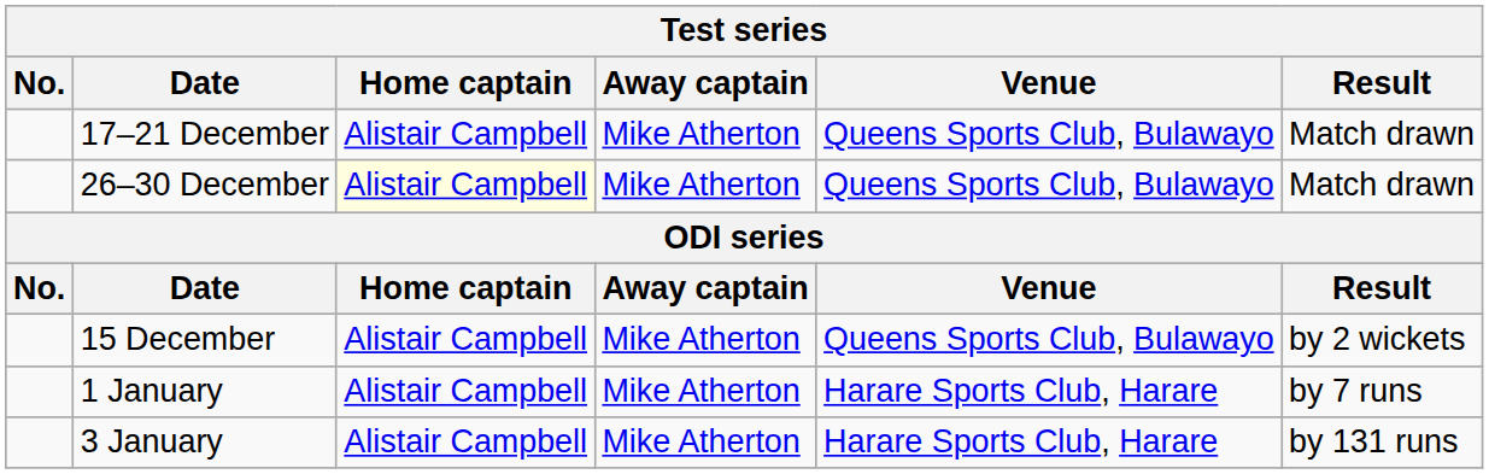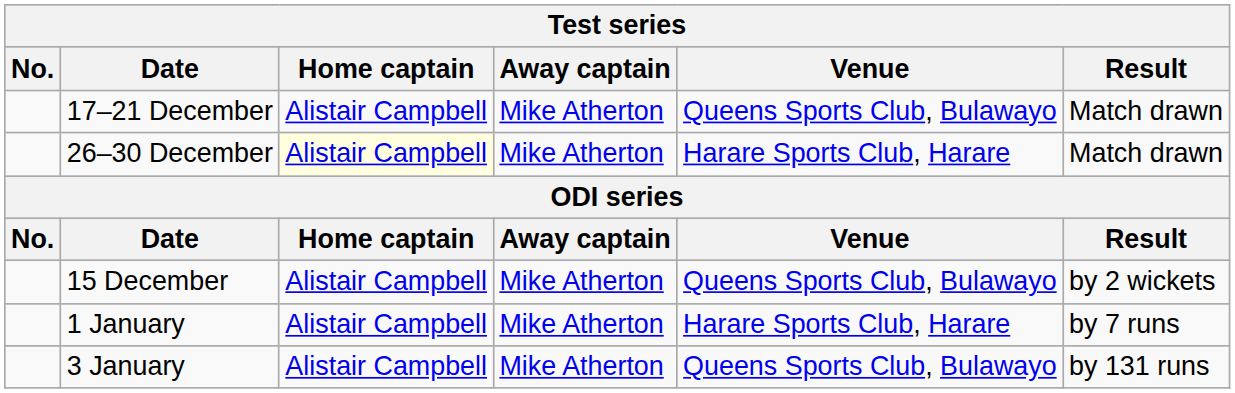26–30 December | Venue: Queens Sports Club, Bulawayo -> Harare Sports Club, Harare
3 January | Venue: Harare Sports Club, Harare -> Queens Sports Club, Bulawayo
